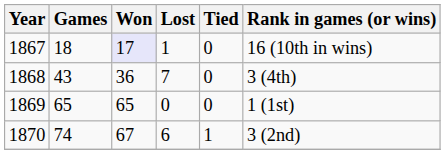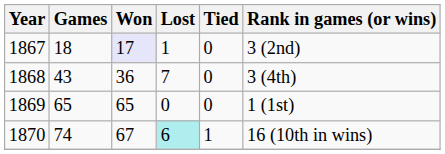1867 | Rank in games (or wins): 16 (10th in wins) -> 3 (2nd)
1870 | Lost: no background -> paleturquoise background
1870 | Rank in games (or wins): 3 (2nd) -> 16 (10th in wins)
